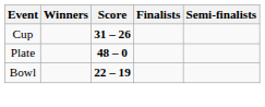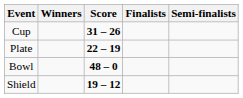Plate | Score: 48 – 0 -> 22 – 19
Bowl | Score: 22 – 19 -> 48 – 0
+ row: Shield | 19 – 12
